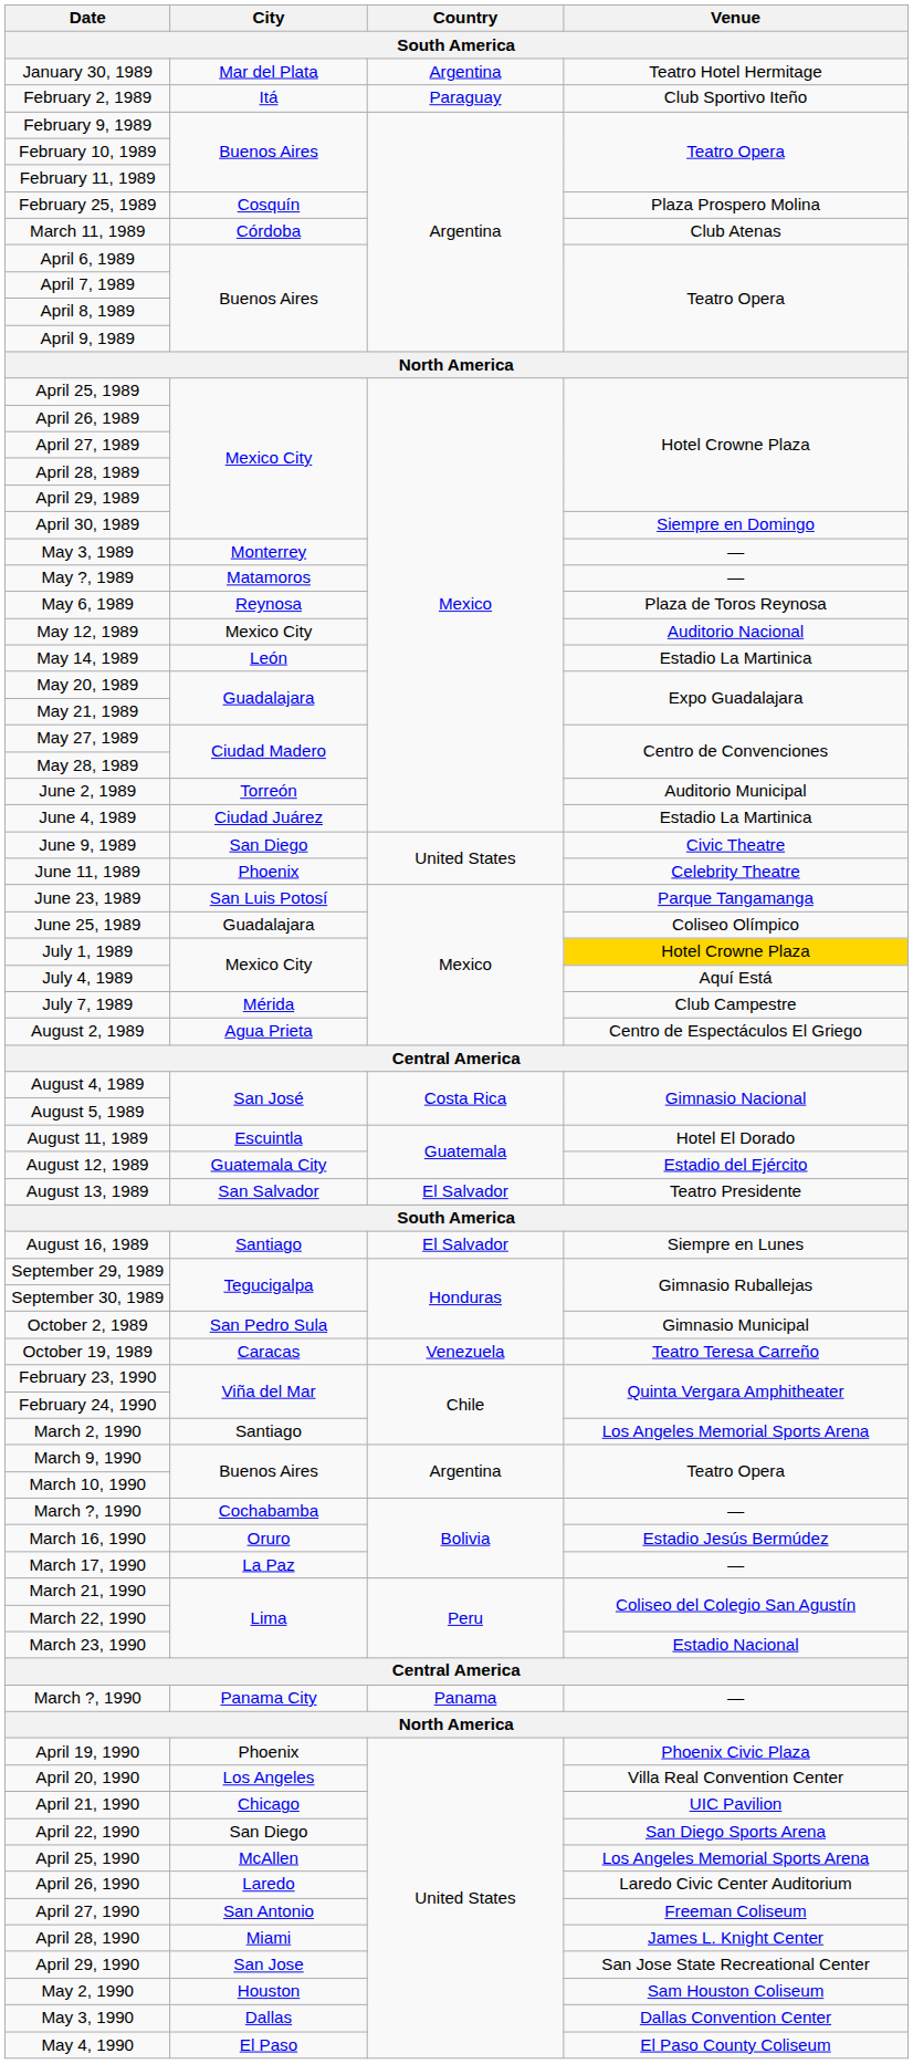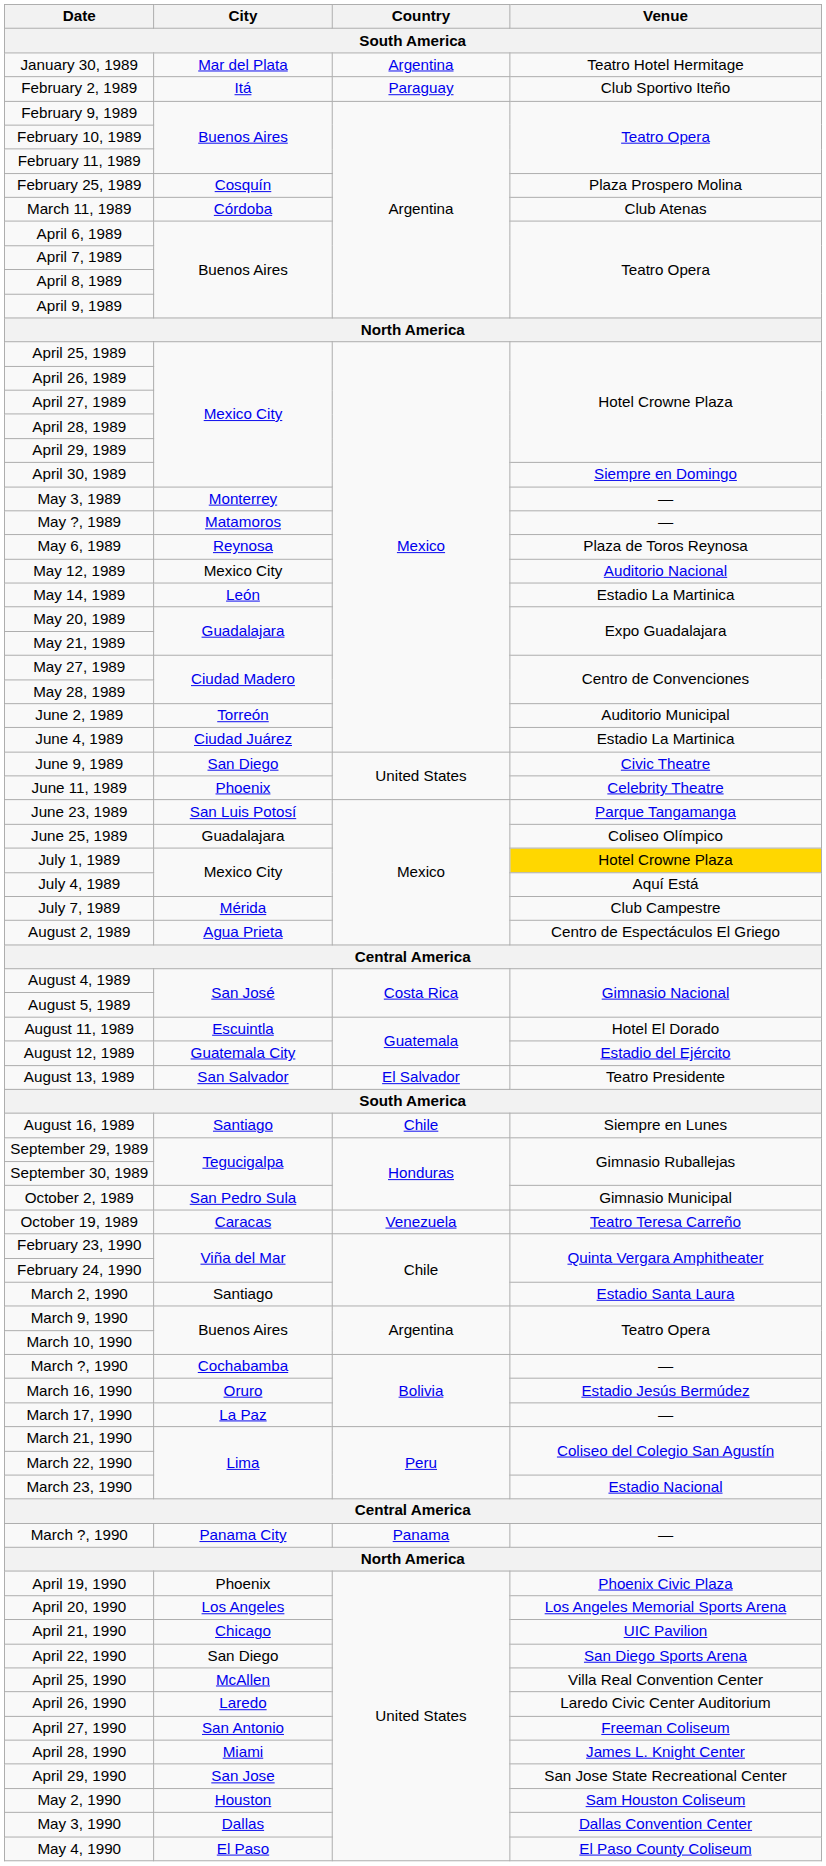August 16, 1989 | Country: El Salvador -> Chile
March 2, 1990 | Venue: Los Angeles Memorial Sports Arena -> Estadio Santa Laura
April 20, 1990 | Venue: Villa Real Convention Center -> Los Angeles Memorial Sports Arena
April 25, 1990 | Venue: Los Angeles Memorial Sports Arena -> Villa Real Convention Center
